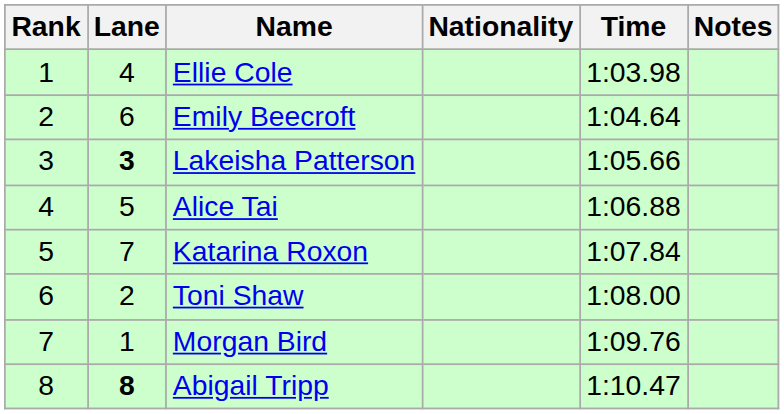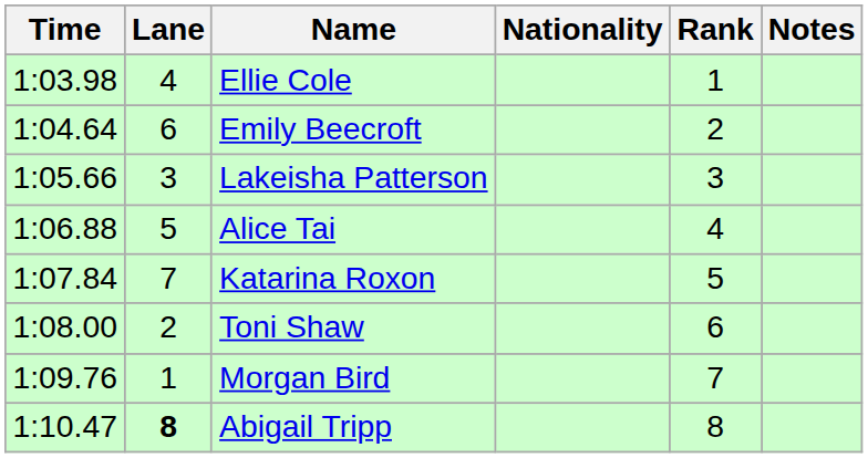columns swapped: Rank <-> Time
Lakeisha Patterson | Lane: bold -> normal
